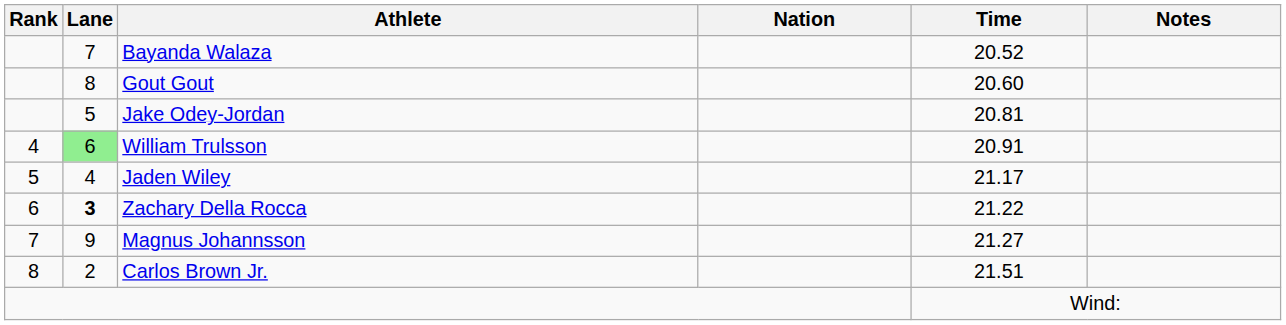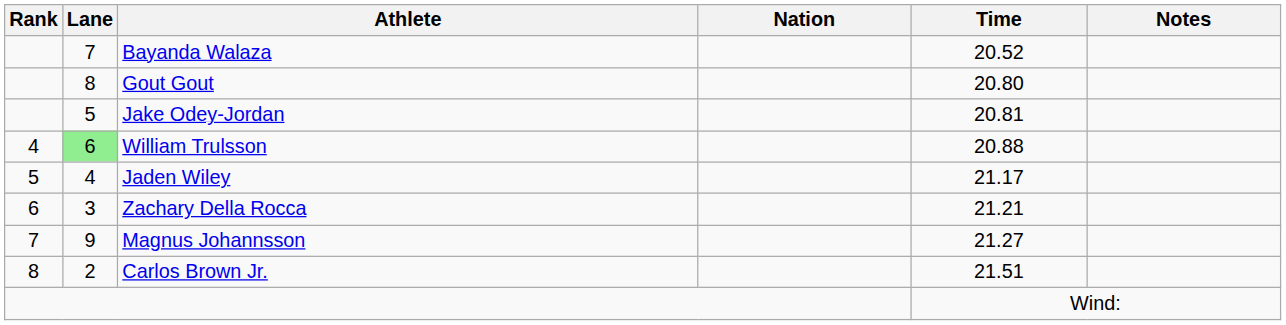Gout Gout | Time: 20.60 -> 20.80
William Trulsson | Time: 20.91 -> 20.88
Zachary Della Rocca | Lane: bold -> normal
Zachary Della Rocca | Time: 21.22 -> 21.21
